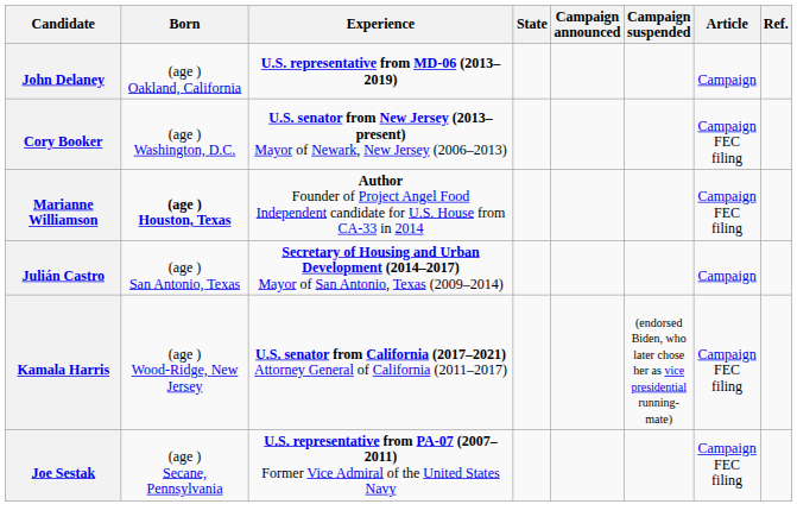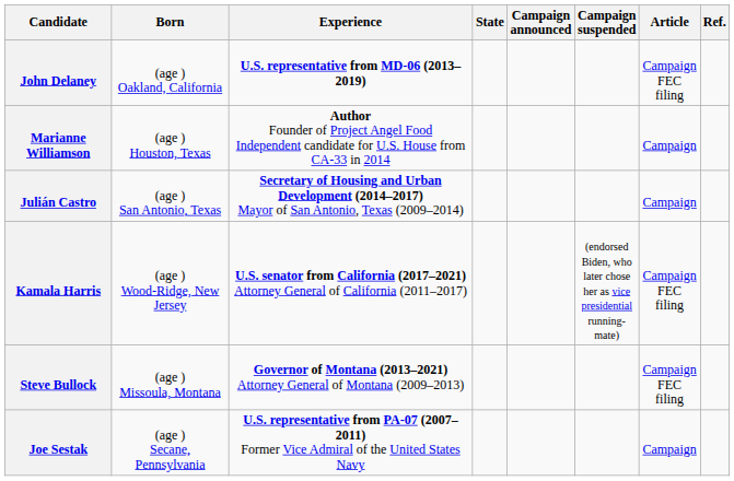John Delaney | Article: Campaign -> Campaign FEC filing
- row: Cory Booker | (age ) Washington, D.C. | U.S. senator from New Jersey (2013–present) Mayor of Newark, New Jersey (2006–2013) | Campaign FEC filing
Marianne Williamson | Born: bold -> normal
Marianne Williamson | Article: Campaign FEC filing -> Campaign
+ row: Steve Bullock | (age ) Missoula, Montana | Governor of Montana (2013–2021) Attorney General of Montana (2009–2013) | Campaign FEC filing
Joe Sestak | Article: Campaign FEC filing -> Campaign
